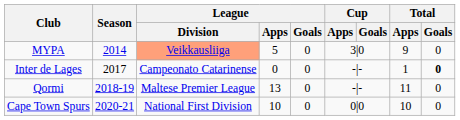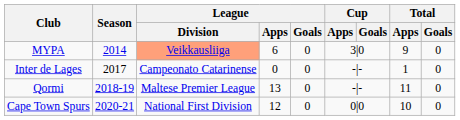MYPA | League / Apps: 5 -> 6
Inter de Lages | Total / Goals: bold -> normal
Cape Town Spurs | League / Apps: 10 -> 12
